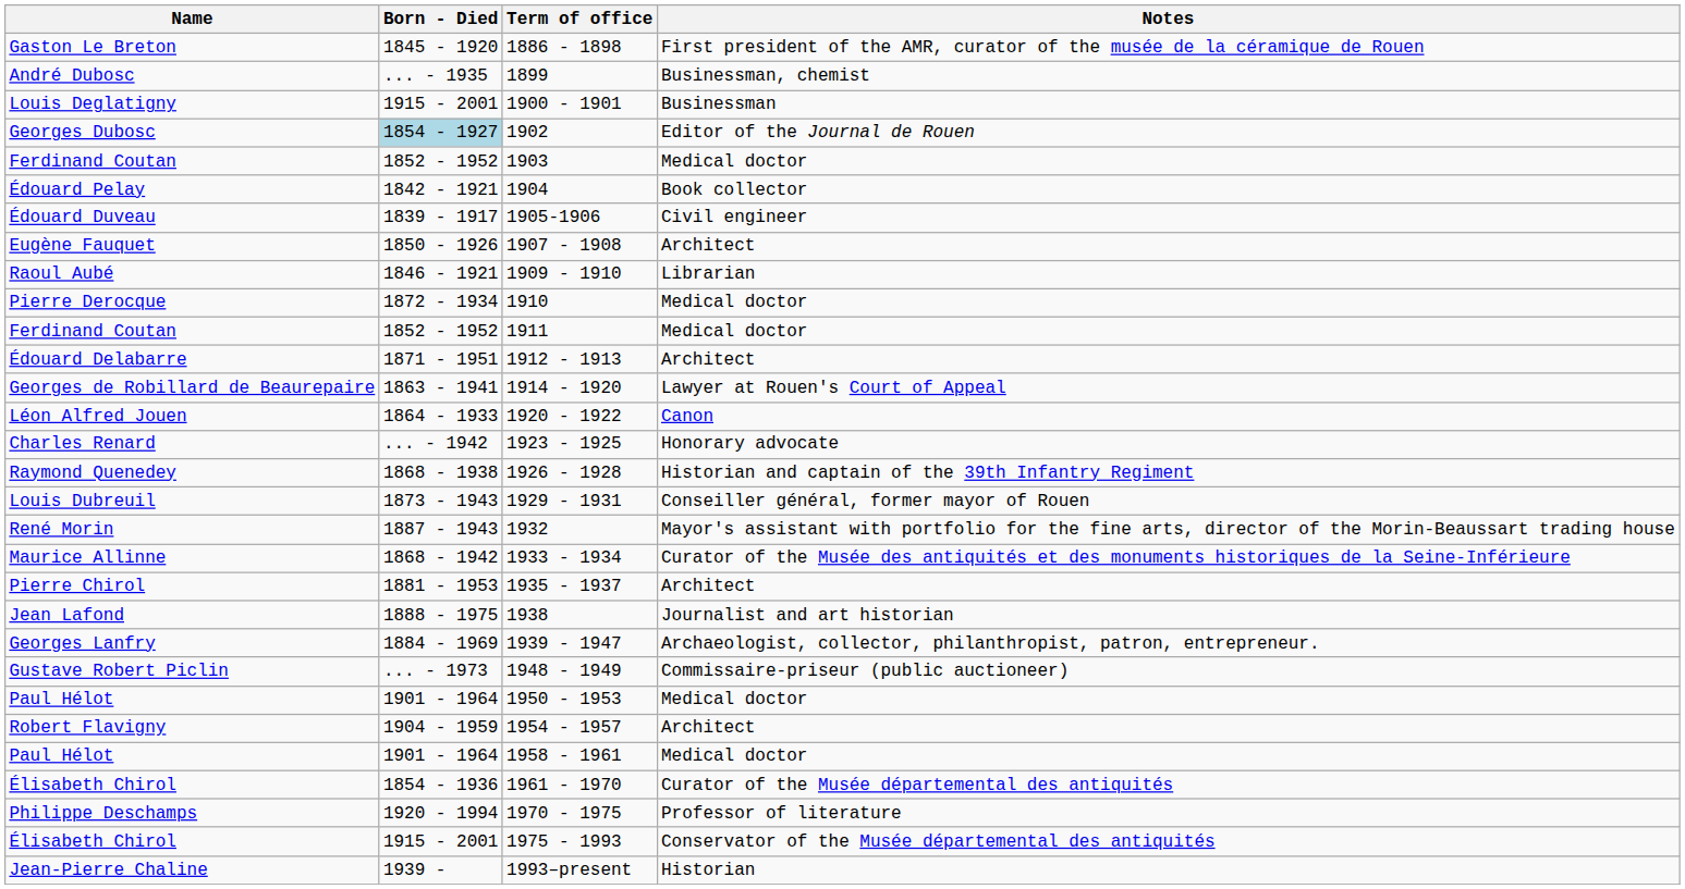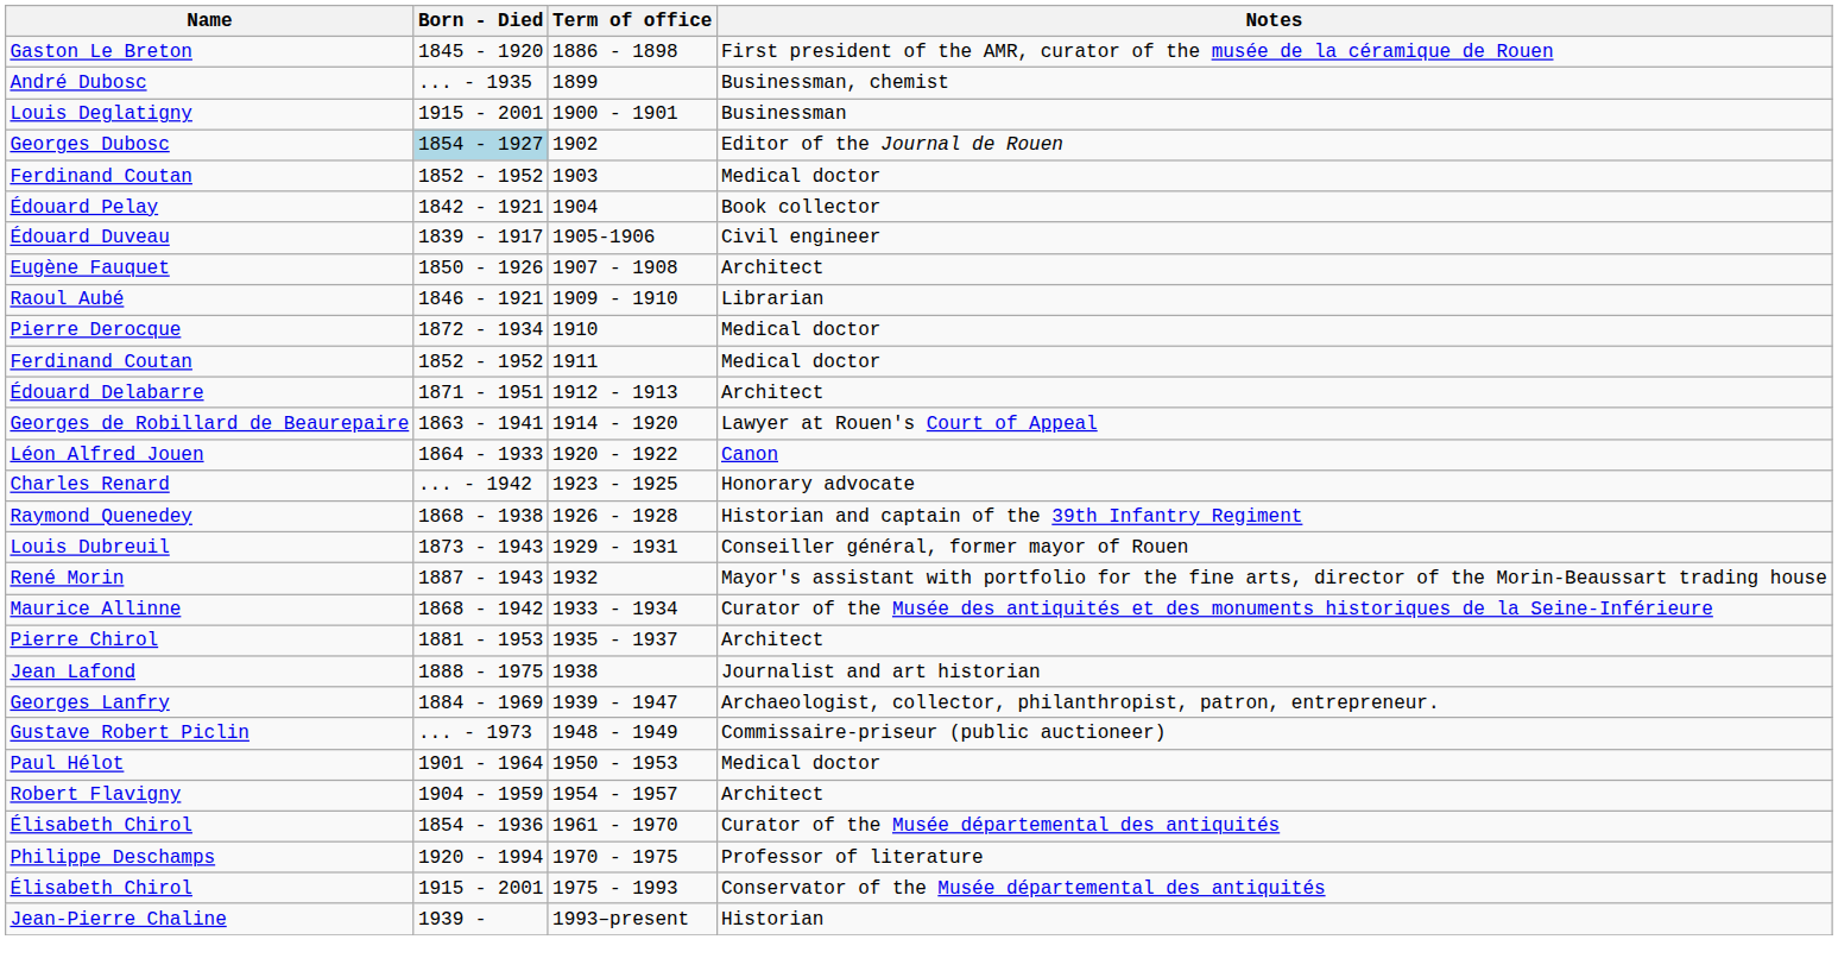- row: Paul Hélot | 1901 - 1964 | 1958 - 1961 | Medical doctor
